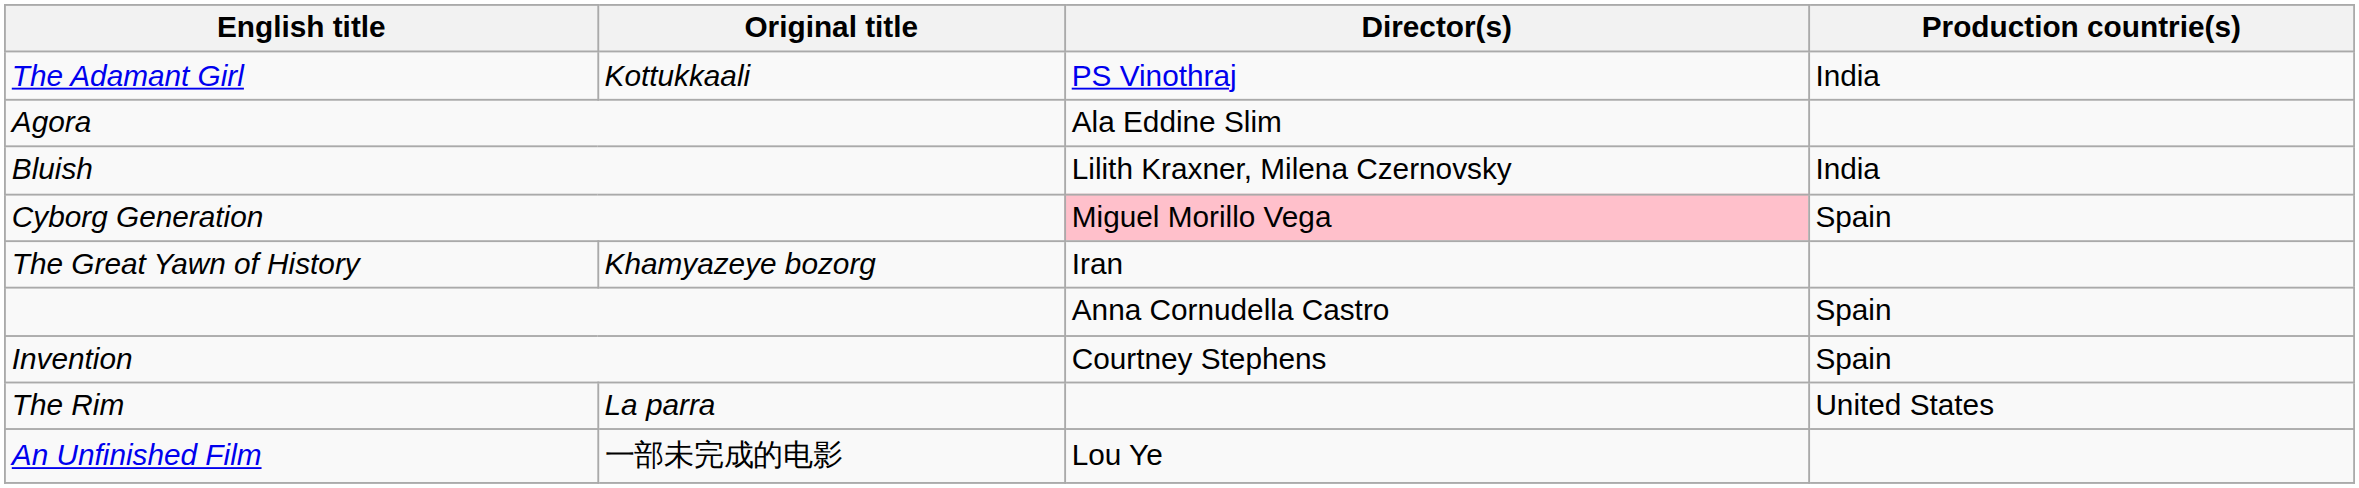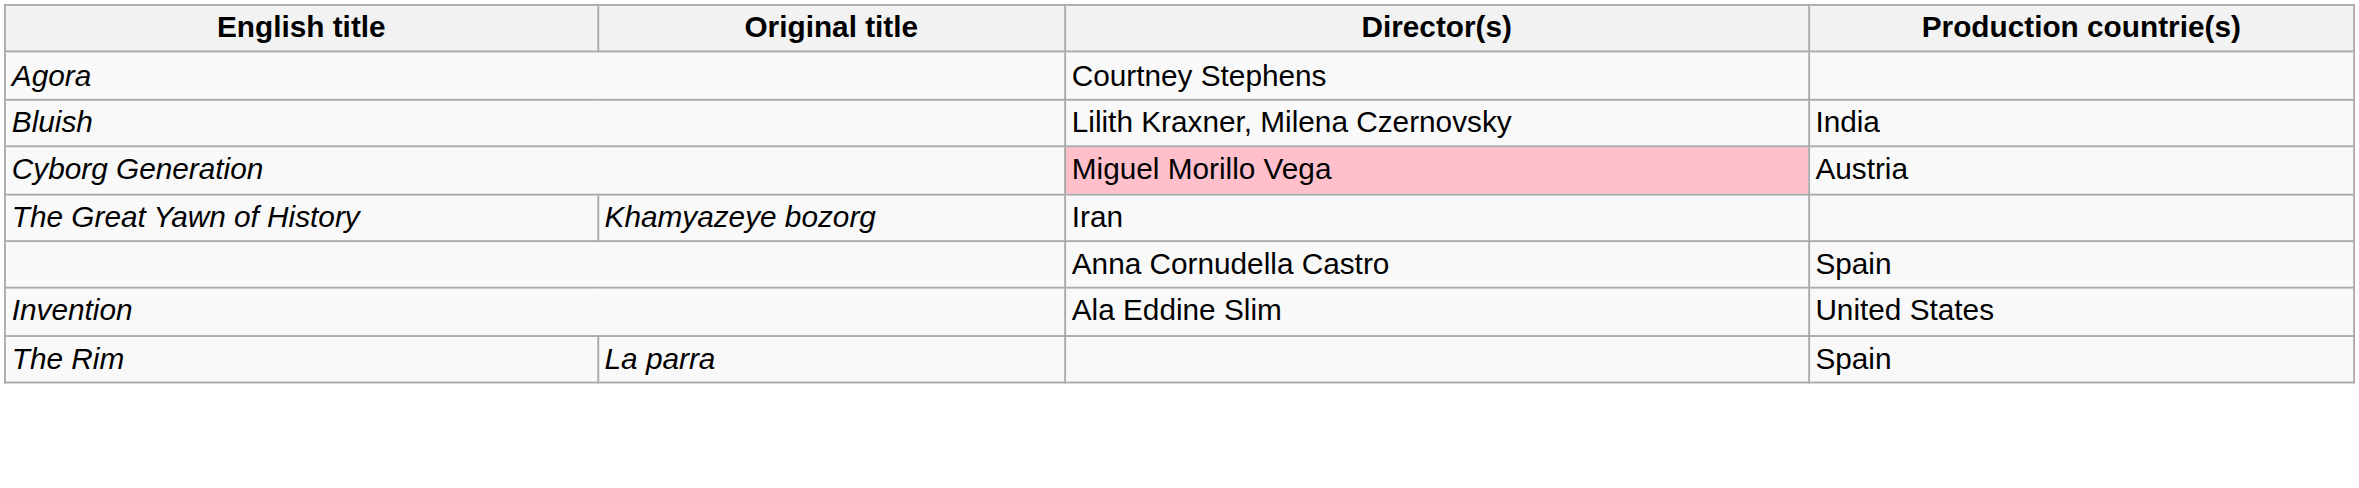- row: The Adamant Girl | Kottukkaali | PS Vinothraj | India
Agora | Director(s): Ala Eddine Slim -> Courtney Stephens
Cyborg Generation | Production countrie(s): Spain -> Austria
Invention | Director(s): Courtney Stephens -> Ala Eddine Slim
Invention | Production countrie(s): Spain -> United States
The Rim | Production countrie(s): United States -> Spain
- row: An Unfinished Film | 一部未完成的电影 | Lou Ye
